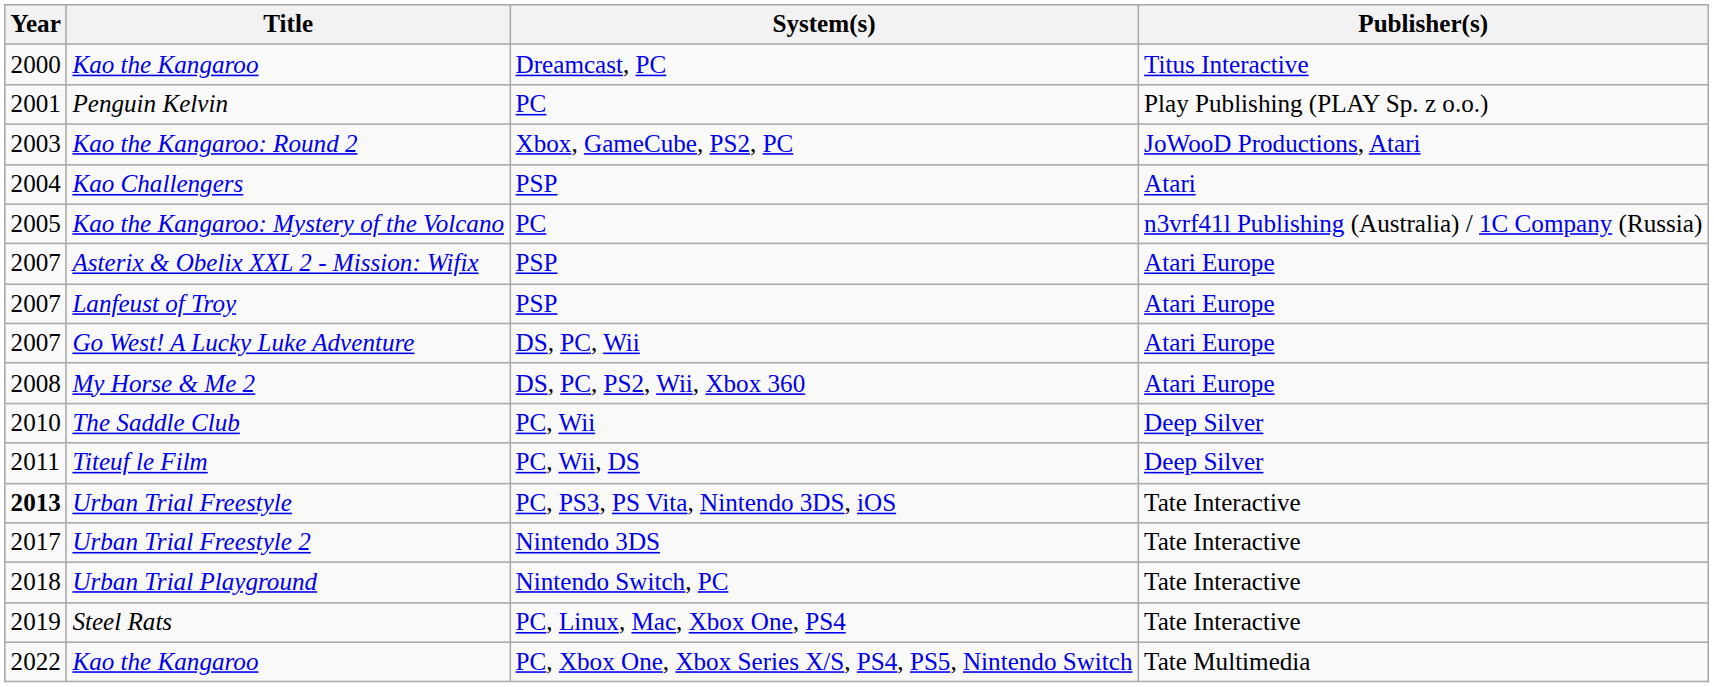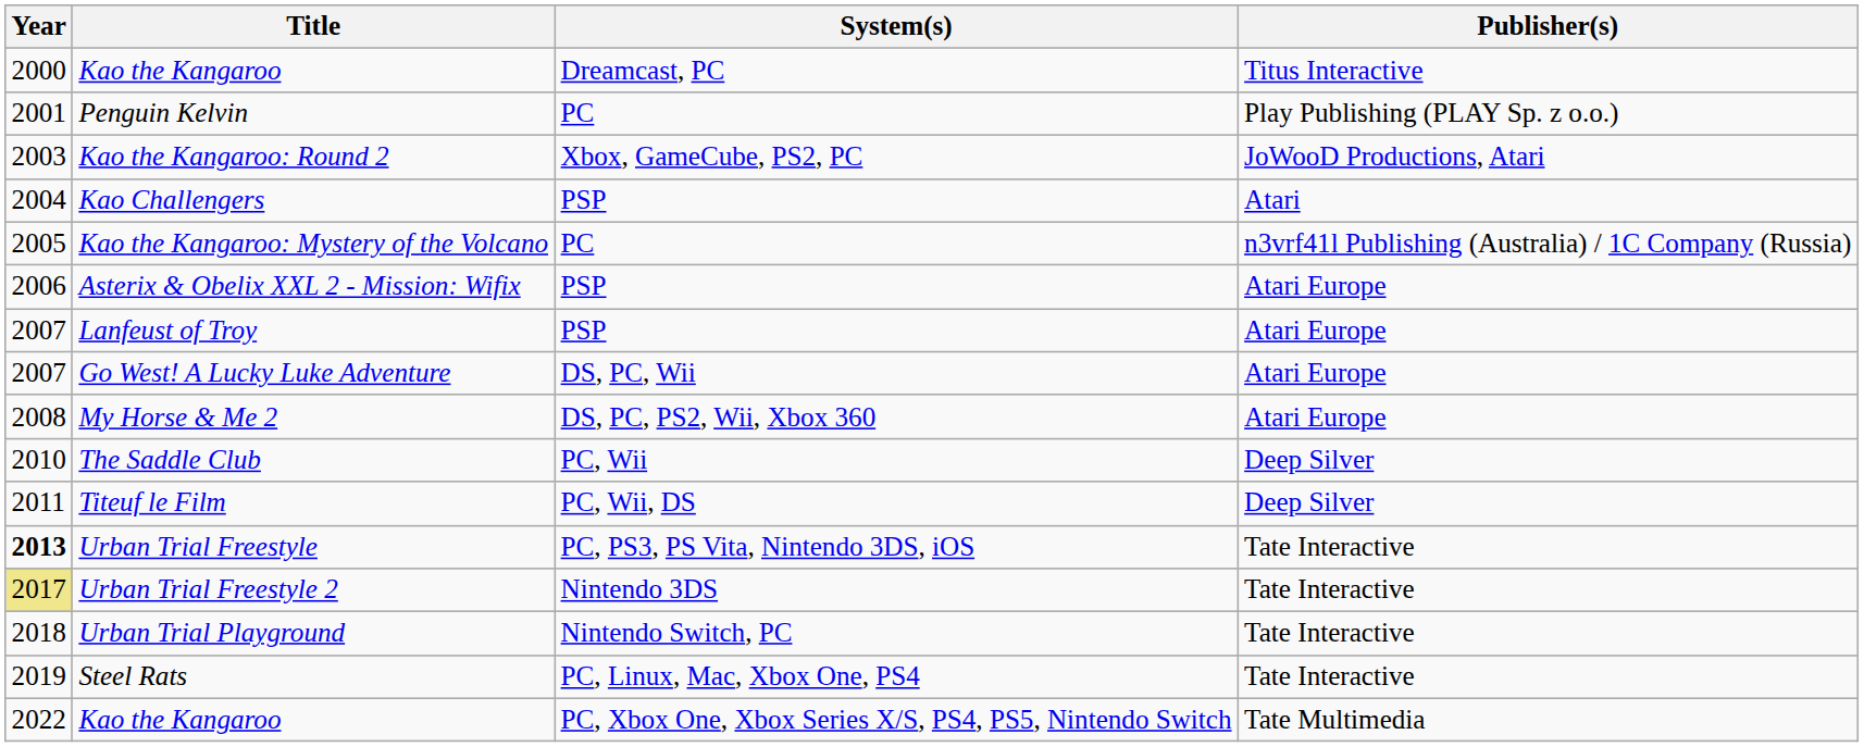Asterix & Obelix XXL 2 - Mission: Wifix | Year: 2007 -> 2006
Urban Trial Freestyle 2 | Year: no background -> khaki background
